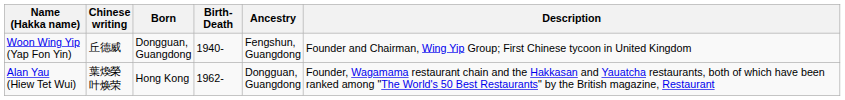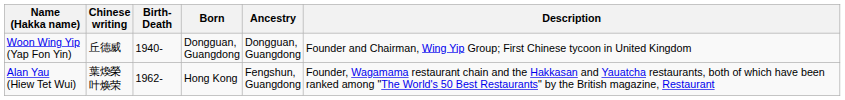columns swapped: Birth-Death <-> Born
Woon Wing Yip (Yap Fon Yin) | Ancestry: Fengshun, Guangdong -> Dongguan, Guangdong
Alan Yau (Hiew Tet Wui) | Ancestry: Dongguan, Guangdong -> Fengshun, Guangdong
